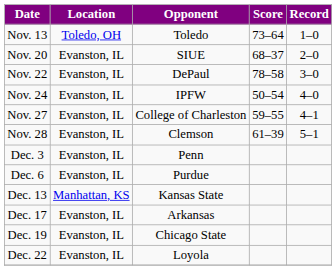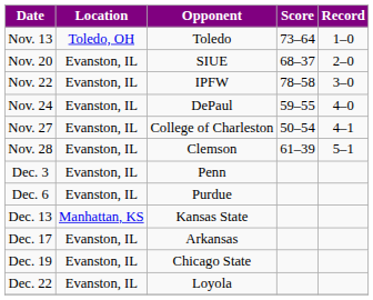Nov. 22 | Opponent: DePaul -> IPFW
Nov. 24 | Opponent: IPFW -> DePaul
Nov. 24 | Score: 50–54 -> 59–55
Nov. 27 | Score: 59–55 -> 50–54
